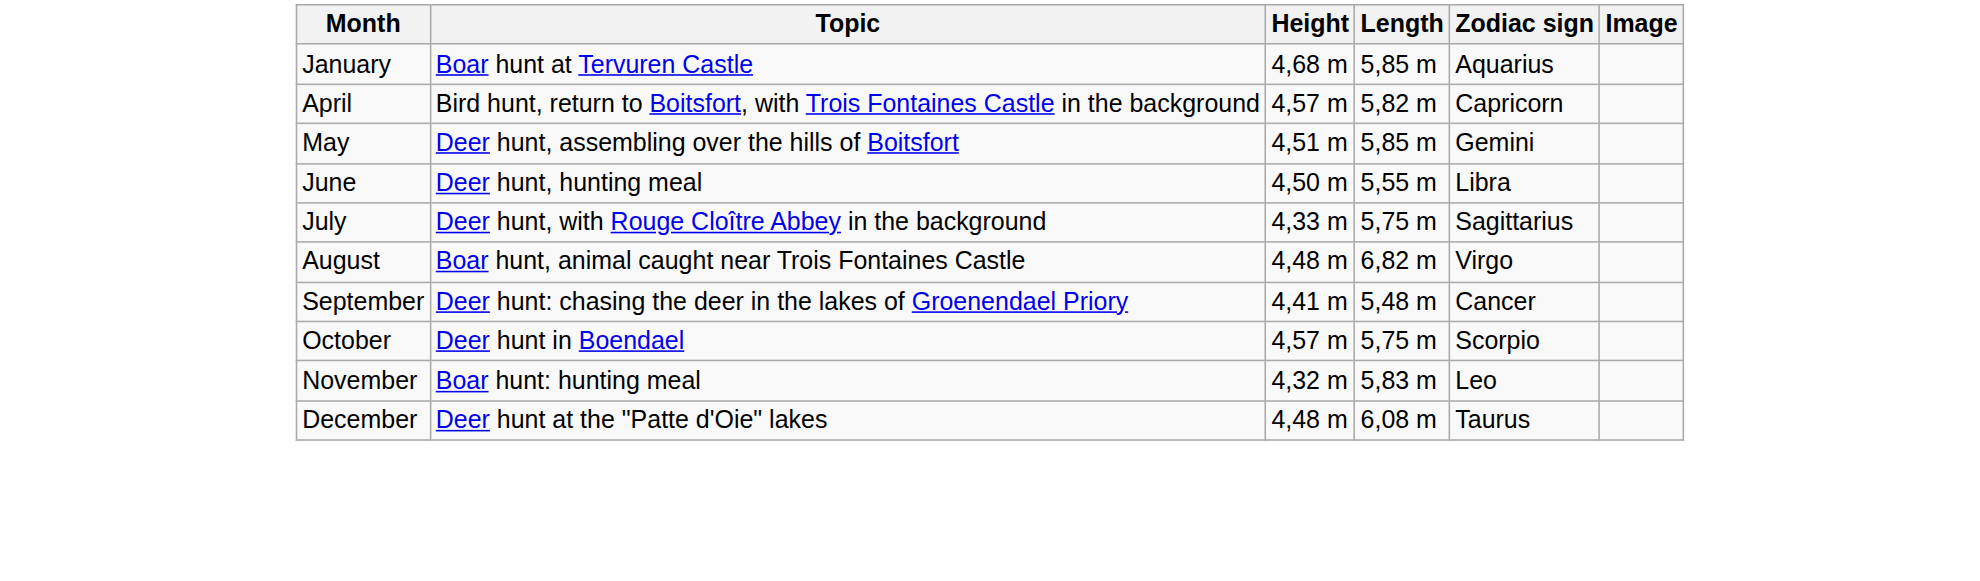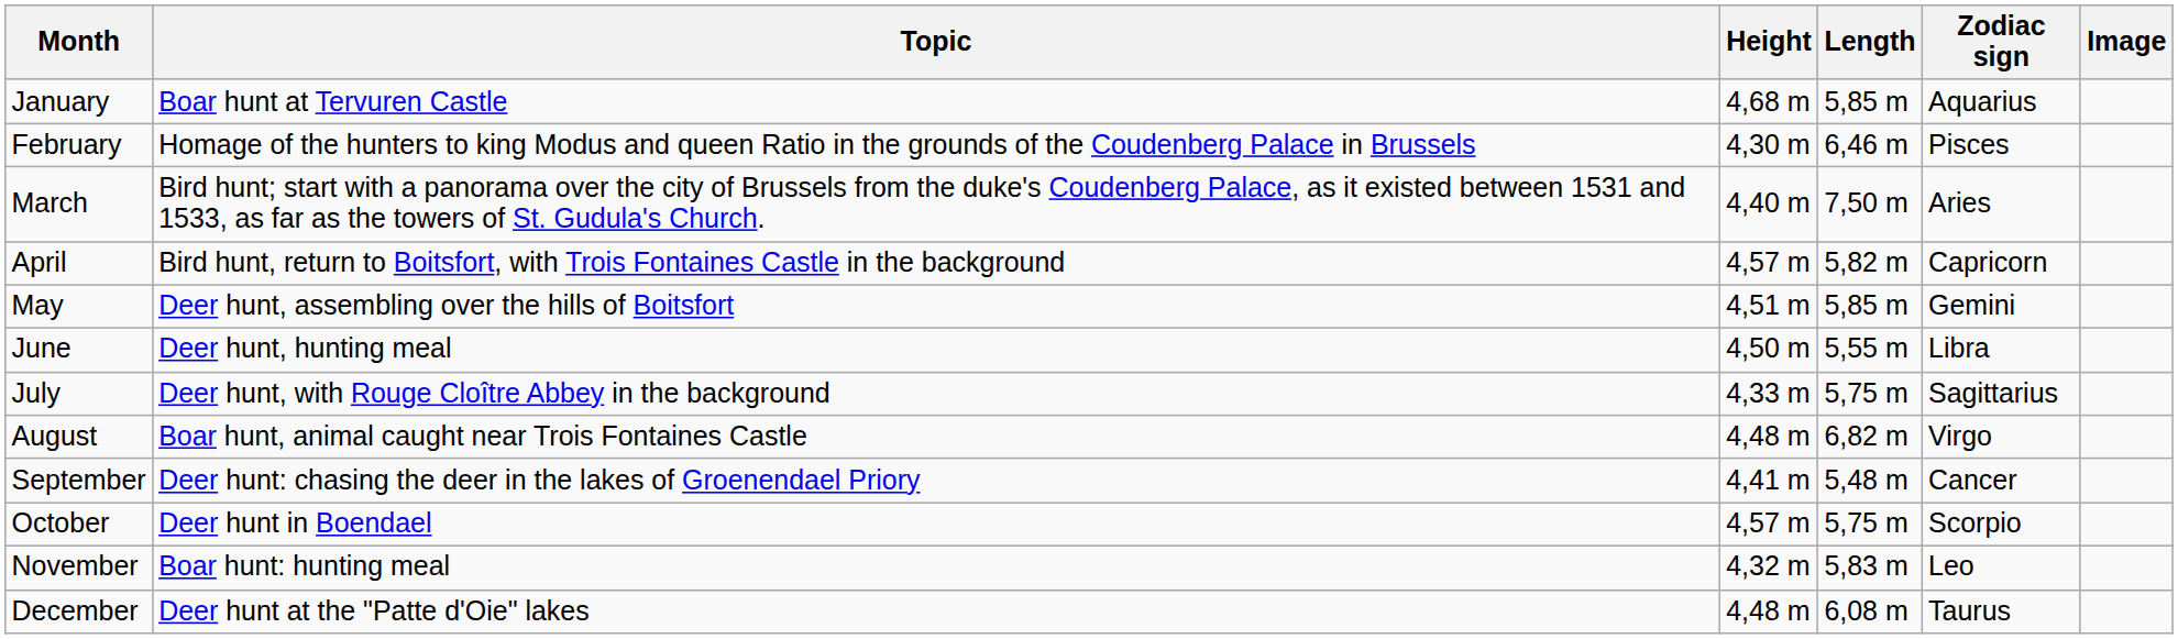+ row: February | Homage of the hunters to king Modus and queen Ratio in the grounds of the Coudenberg Palace in Brussels | 4,30 m | 6,46 m | Pisces
+ row: March | Bird hunt; start with a panorama over the city of Brussels from the duke's Coudenberg Palace, as it existed between 1531 and 1533, as far as the towers of St. Gudula's Church. | 4,40 m | 7,50 m | Aries
